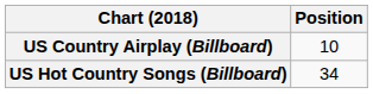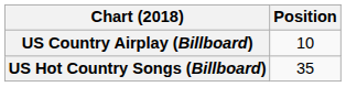US Hot Country Songs (Billboard) | Position: 34 -> 35
